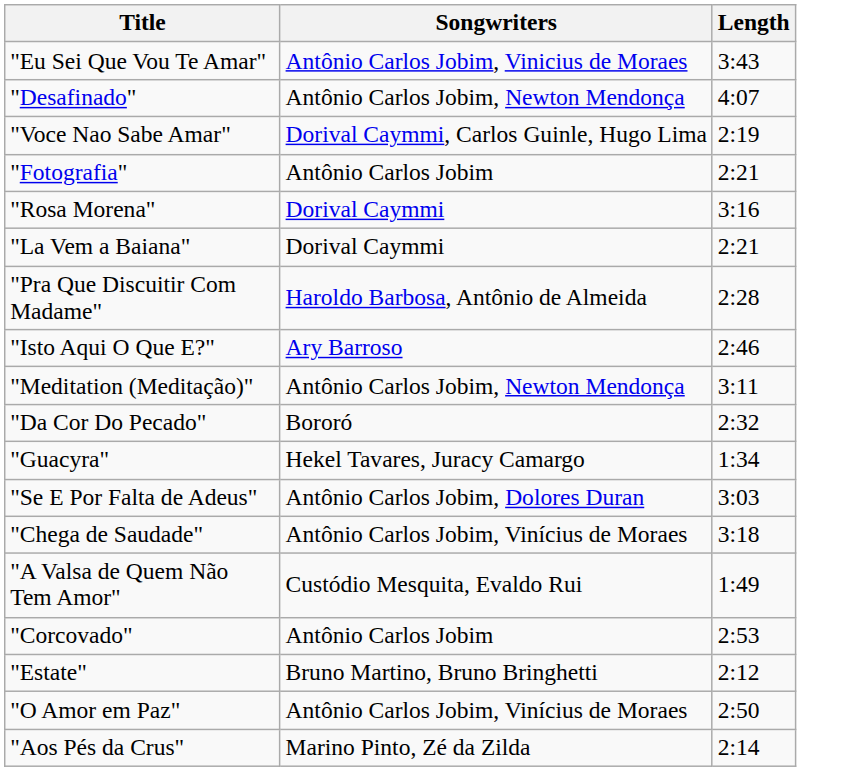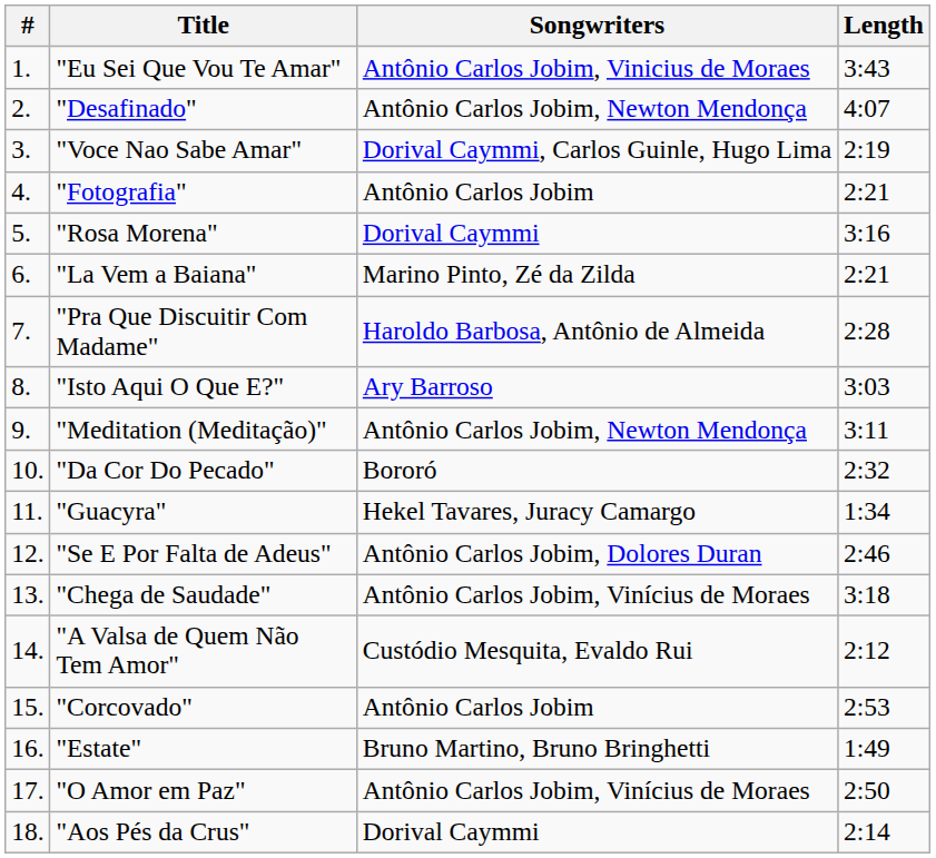+ column: # | 1. | 2. | 3. | 4. | 5. | 6. | 7. | 8. | 9. | 10. | 11. | 12. | 13. | 14. | 15. | 16. | 17. | 18.
"La Vem a Baiana" | Songwriters: Dorival Caymmi -> Marino Pinto, Zé da Zilda
"Isto Aqui O Que E?" | Length: 2:46 -> 3:03
"Se E Por Falta de Adeus" | Length: 3:03 -> 2:46
"A Valsa de Quem Não Tem Amor" | Length: 1:49 -> 2:12
"Estate" | Length: 2:12 -> 1:49
"Aos Pés da Crus" | Songwriters: Marino Pinto, Zé da Zilda -> Dorival Caymmi
